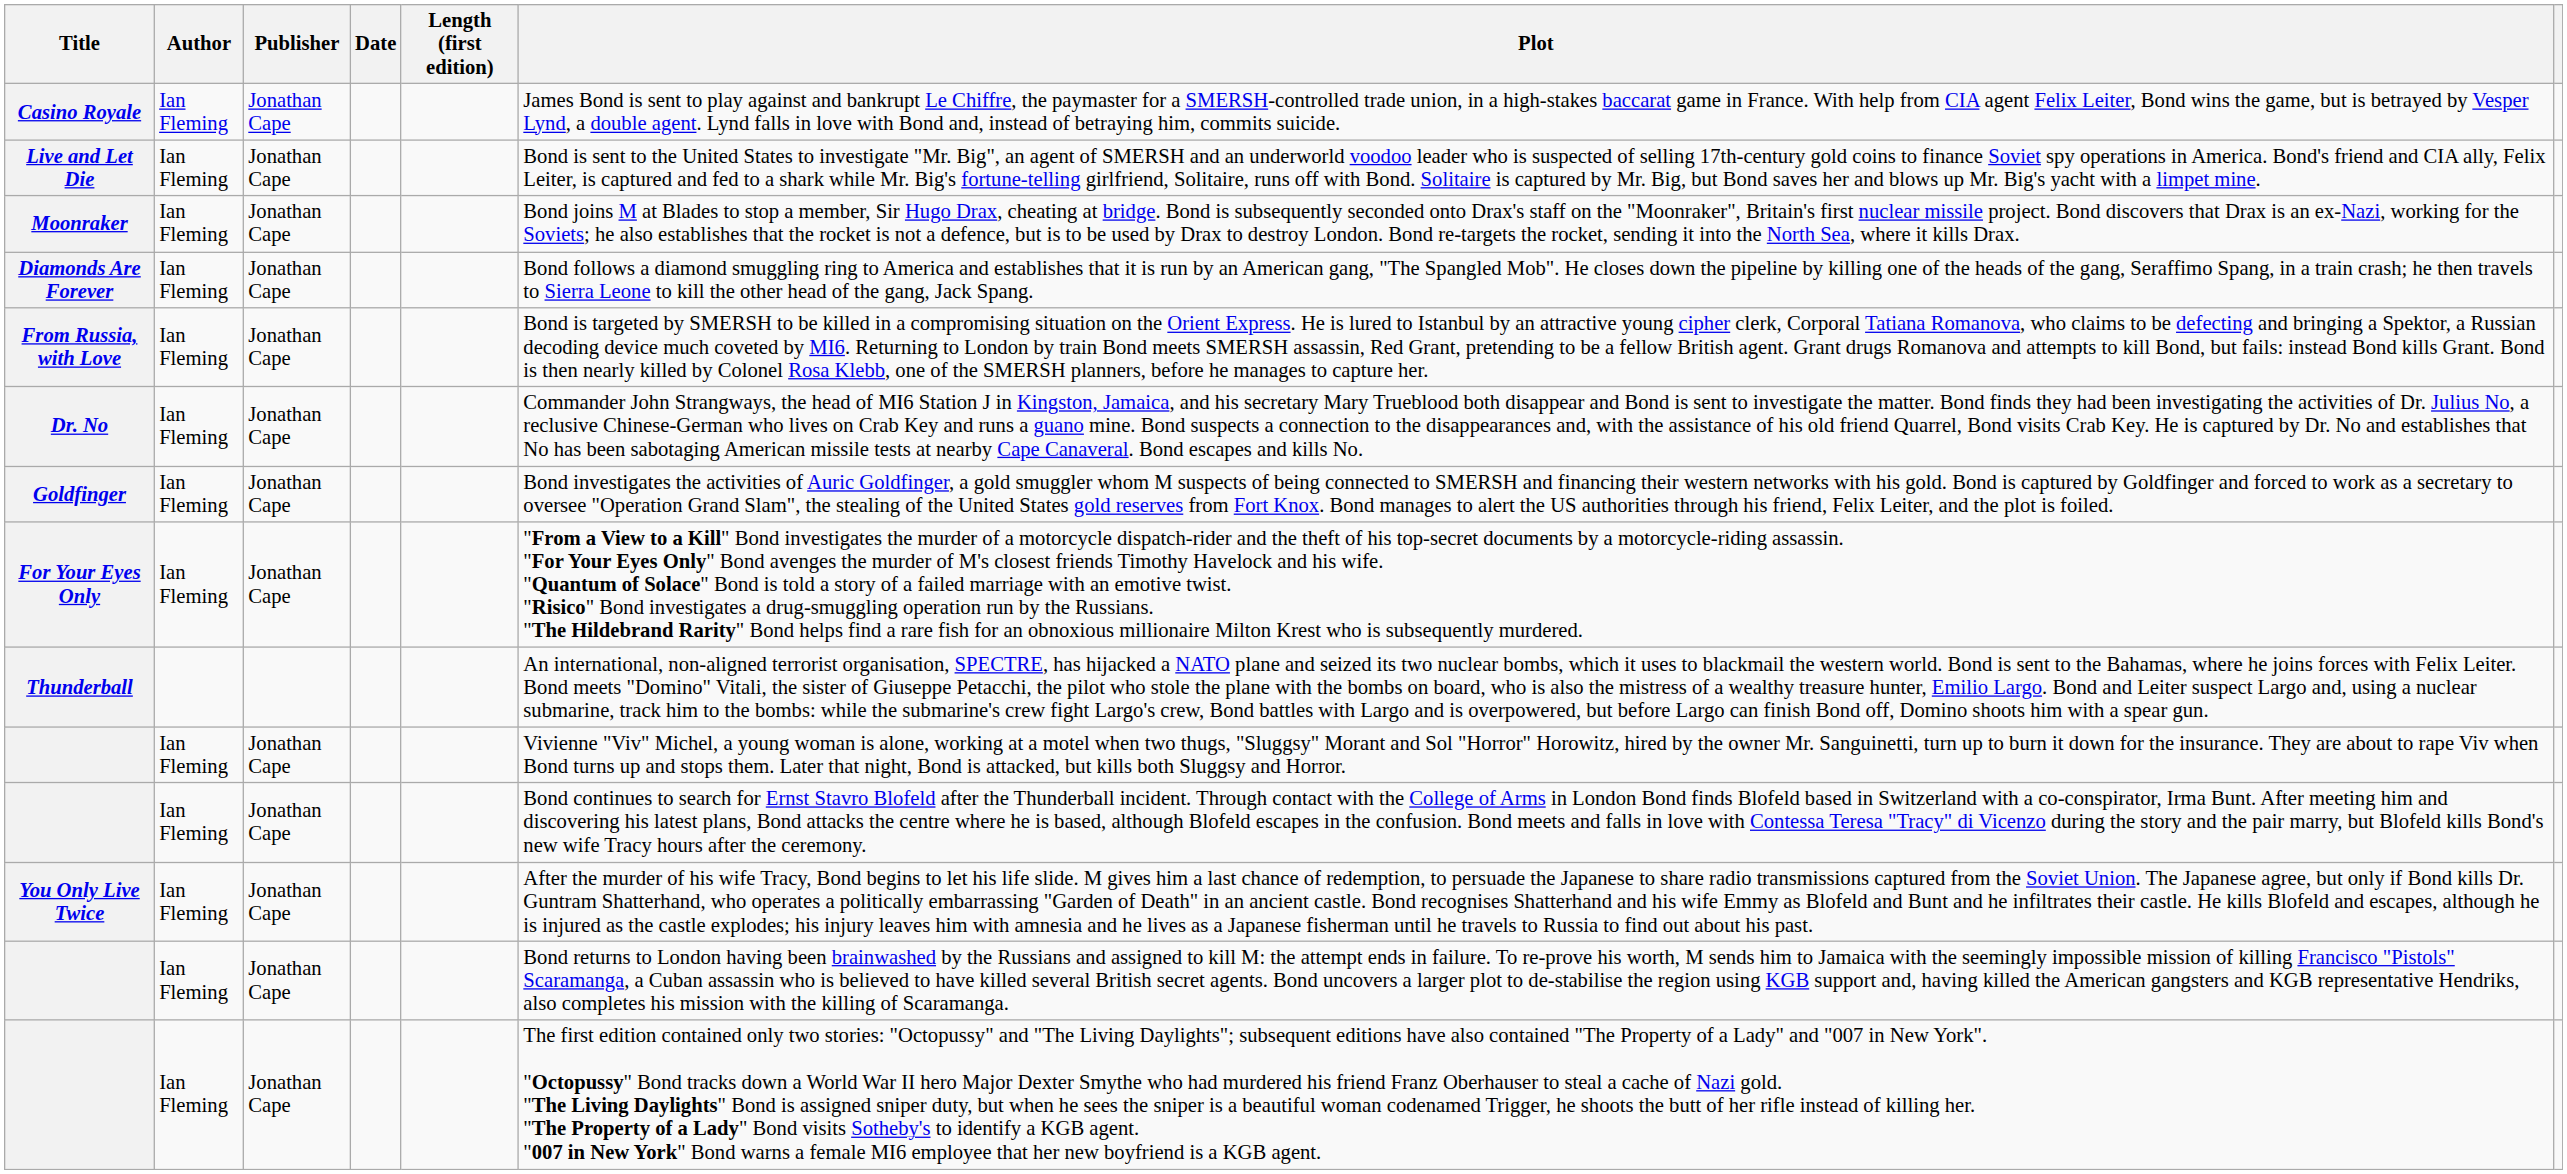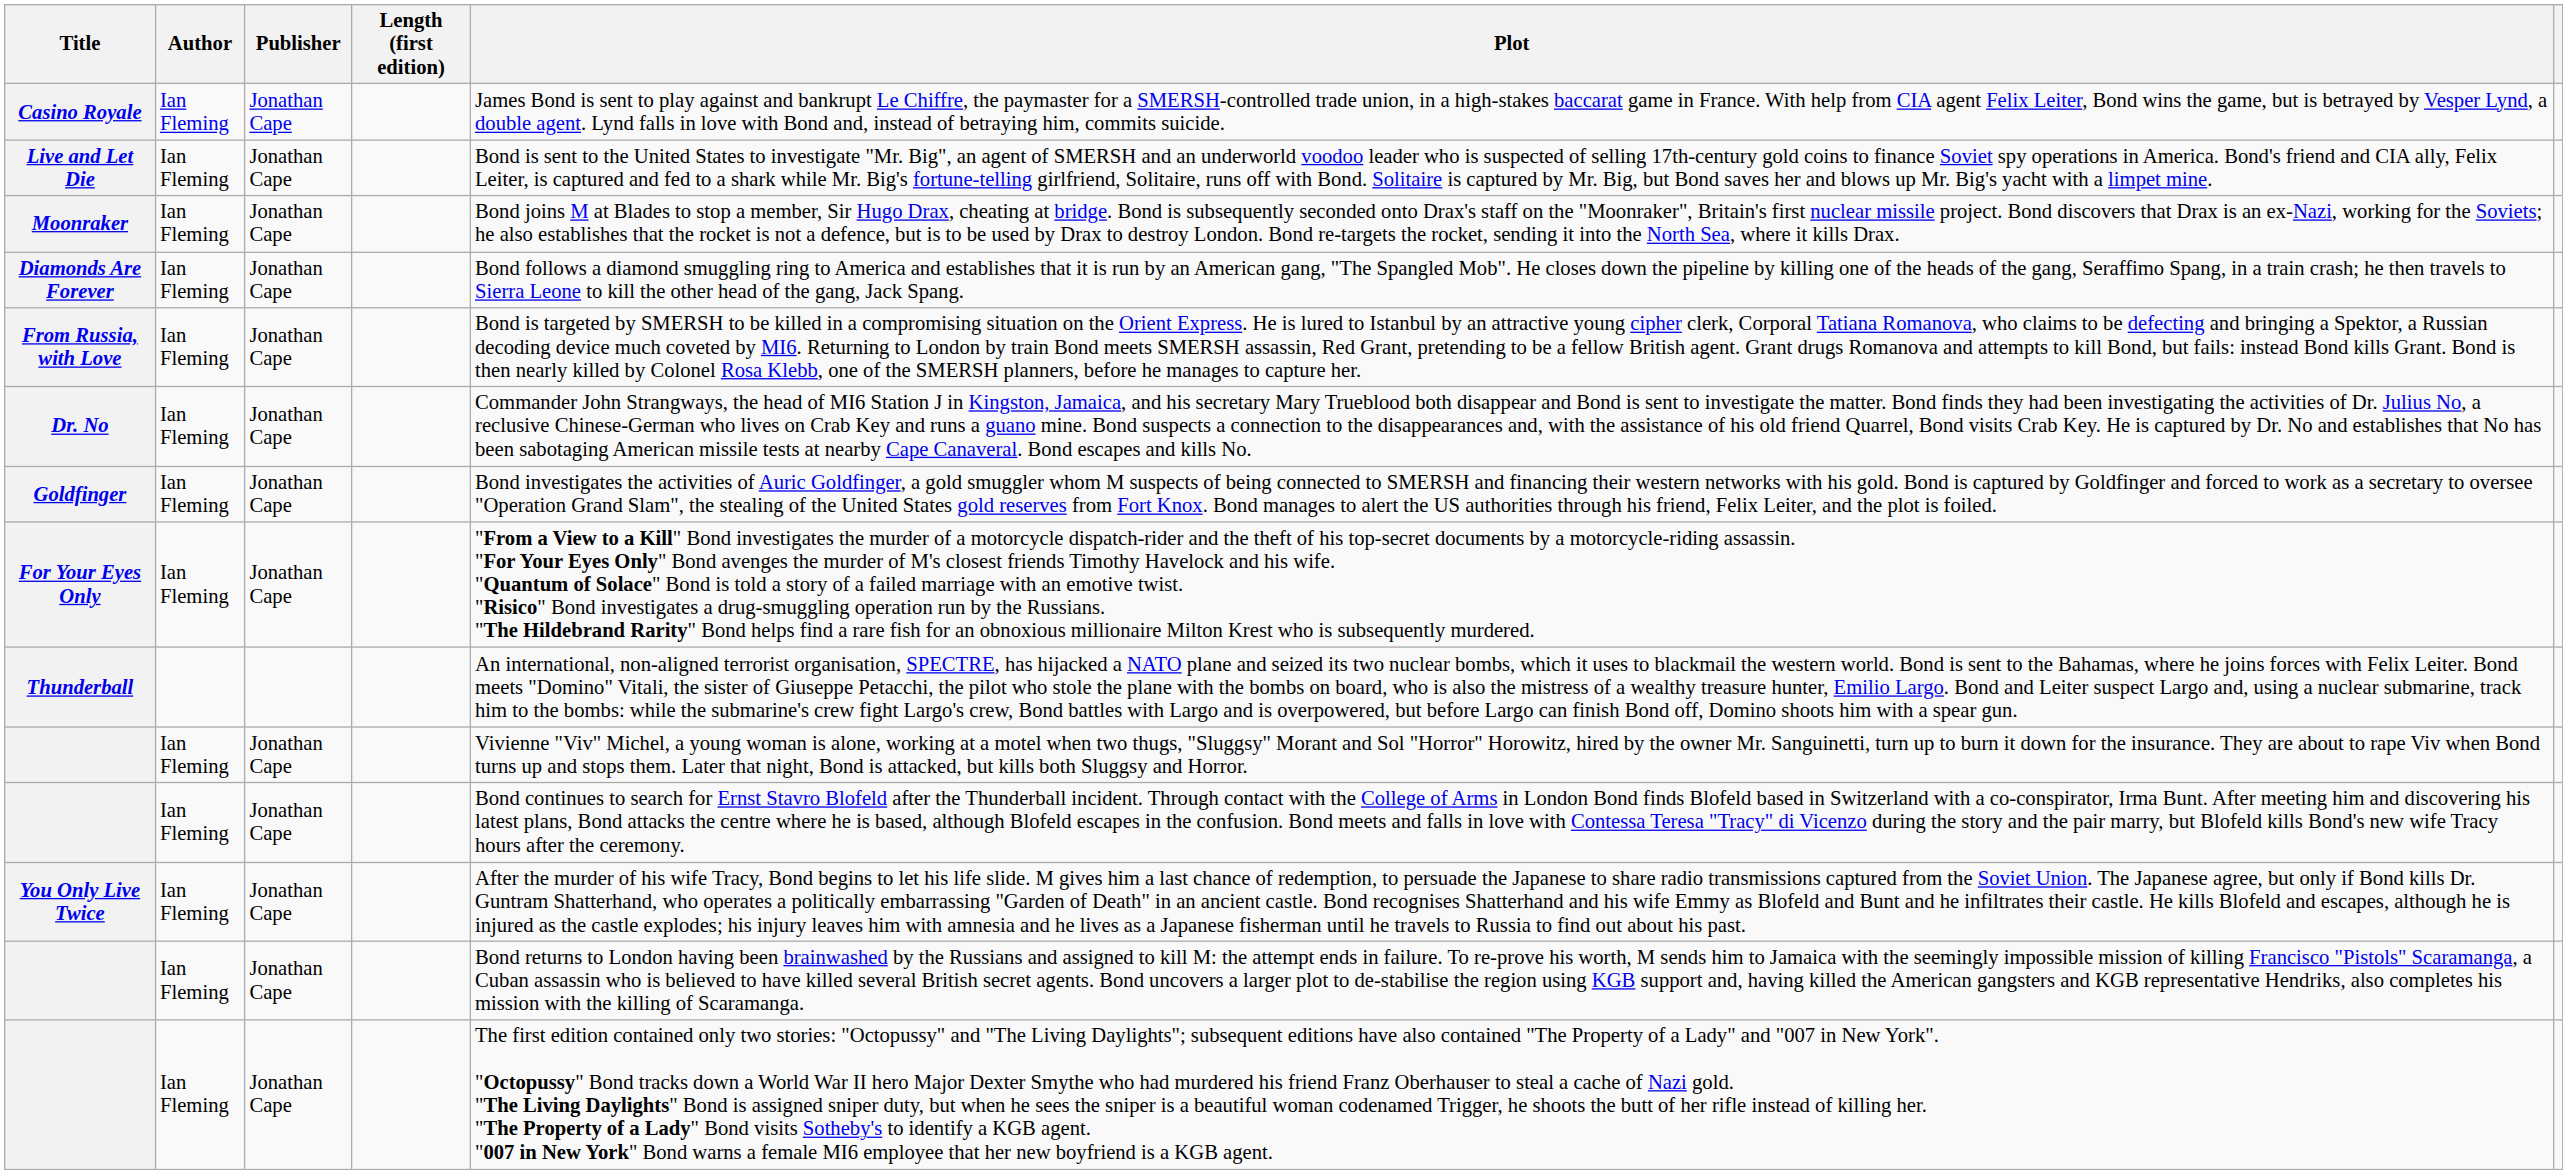- column: Date
